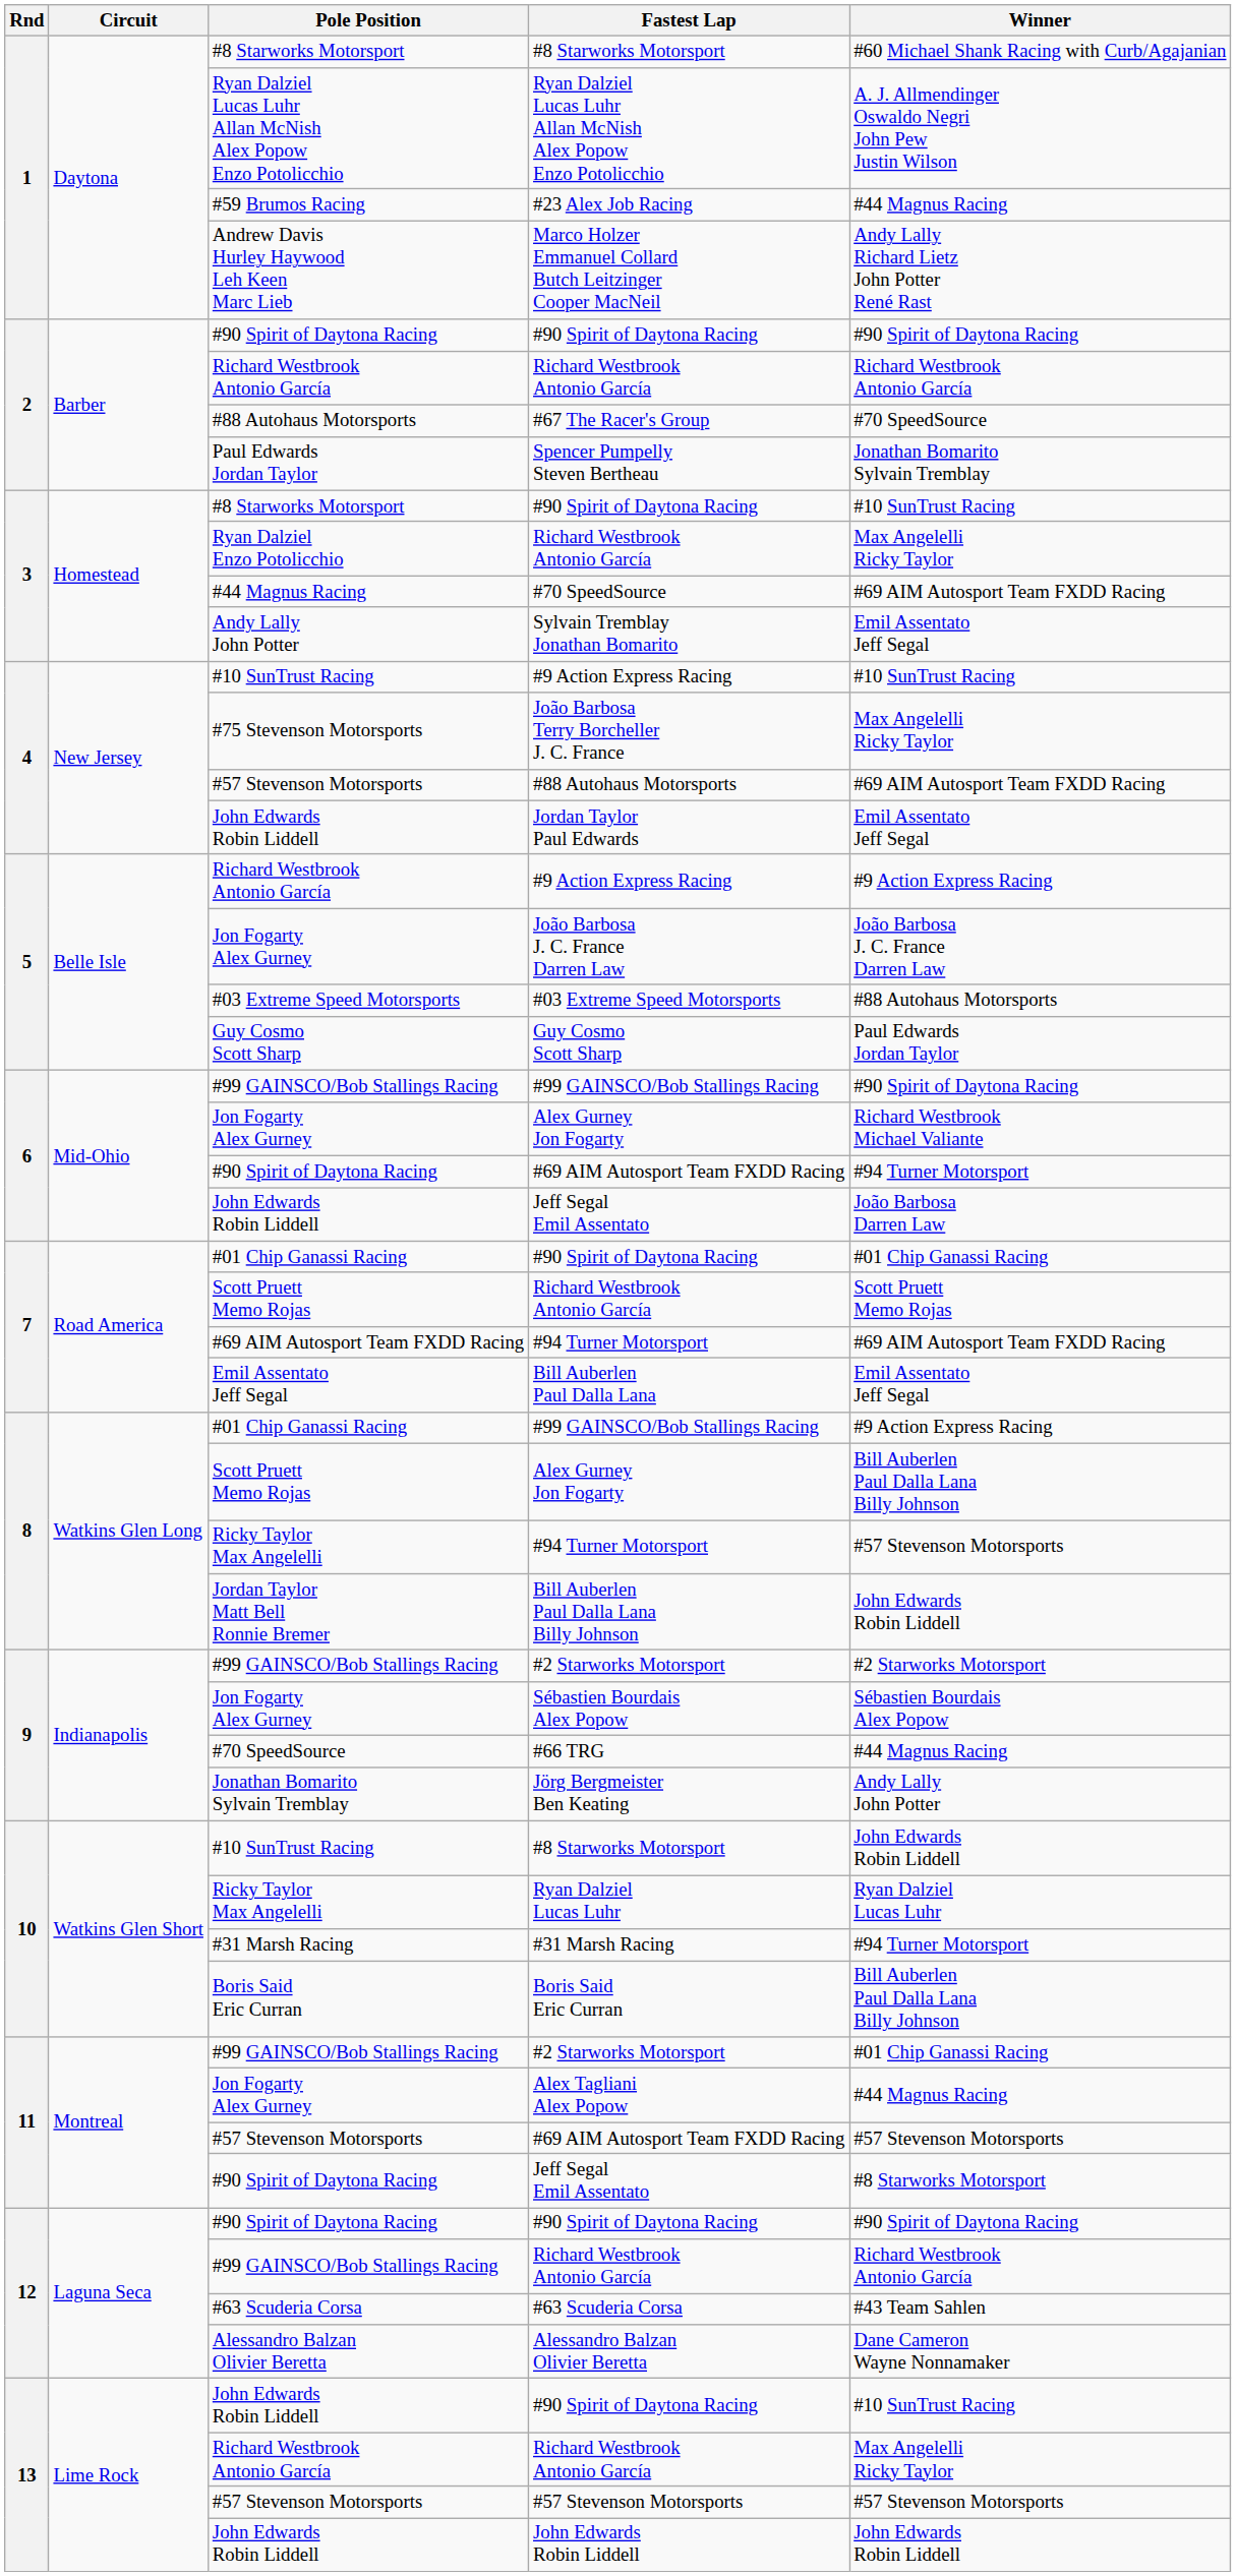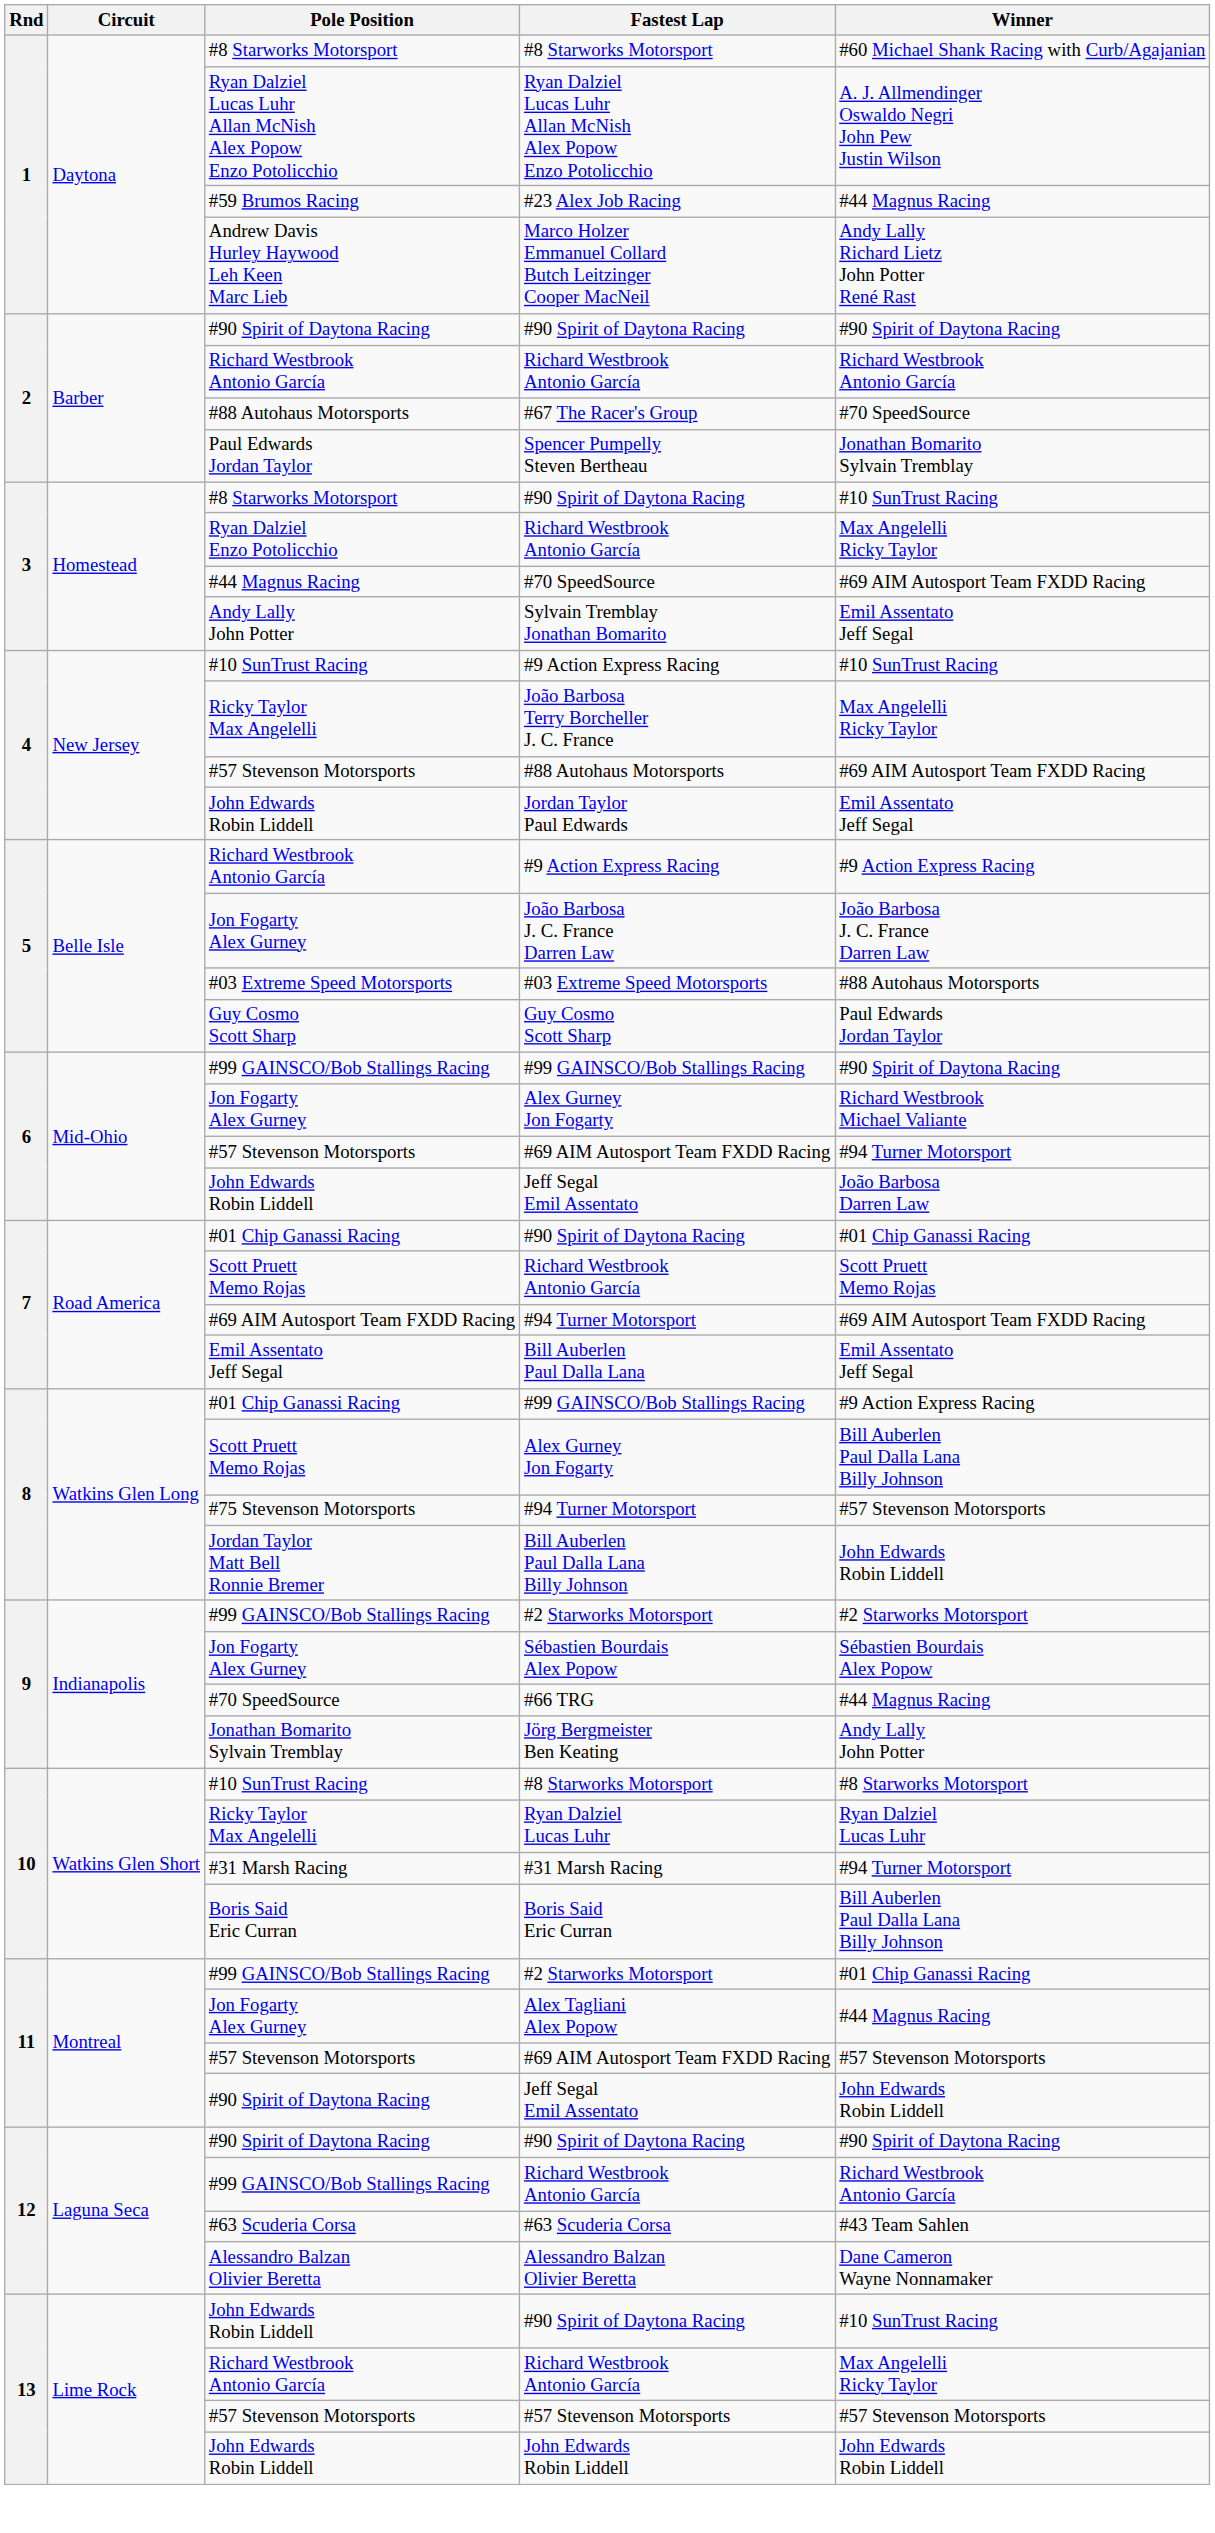João Barbosa Terry Borcheller J. C. France | Pole Position: #75 Stevenson Motorsports -> Ricky Taylor Max Angelelli
6 / #69 AIM Autosport Team FXDD Racing | Pole Position: #90 Spirit of Daytona Racing -> #57 Stevenson Motorsports
8 / #94 Turner Motorsport | Pole Position: Ricky Taylor Max Angelelli -> #75 Stevenson Motorsports
10 / #8 Starworks Motorsport | Winner: John Edwards Robin Liddell -> #8 Starworks Motorsport
11 / Jeff Segal Emil Assentato | Winner: #8 Starworks Motorsport -> John Edwards Robin Liddell
